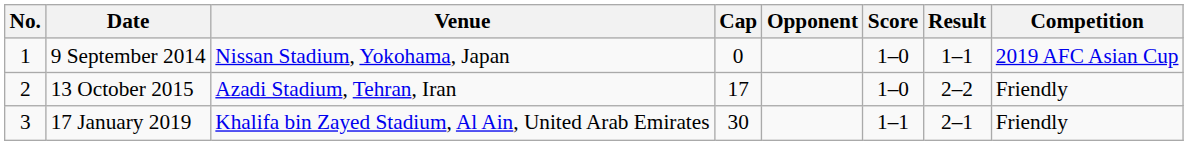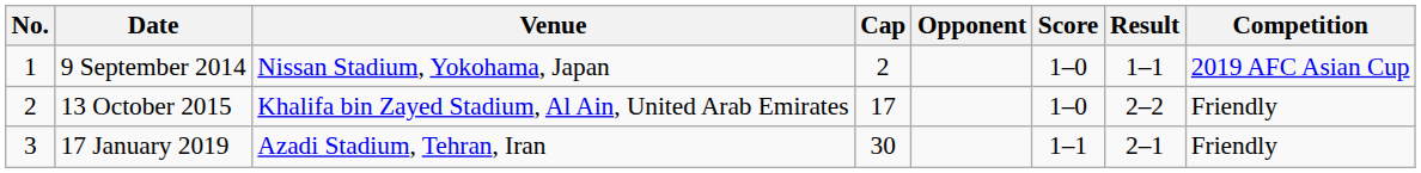9 September 2014 | Cap: 0 -> 2
13 October 2015 | Venue: Azadi Stadium, Tehran, Iran -> Khalifa bin Zayed Stadium, Al Ain, United Arab Emirates
17 January 2019 | Venue: Khalifa bin Zayed Stadium, Al Ain, United Arab Emirates -> Azadi Stadium, Tehran, Iran
